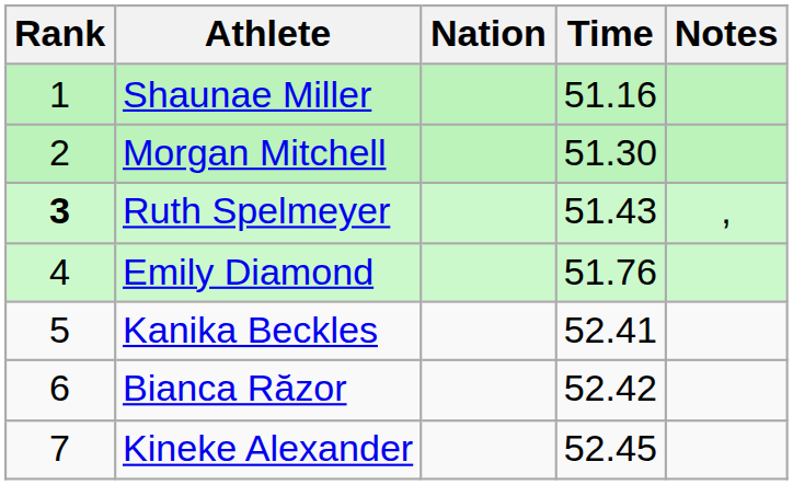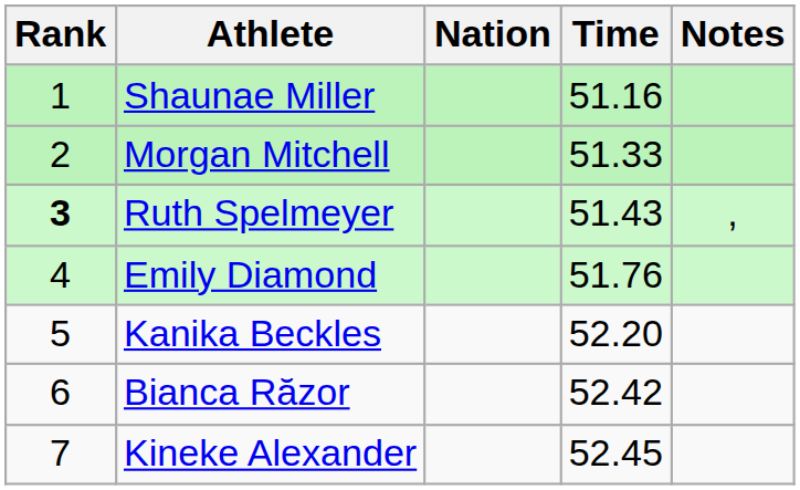Morgan Mitchell | Time: 51.30 -> 51.33
Kanika Beckles | Time: 52.41 -> 52.20
